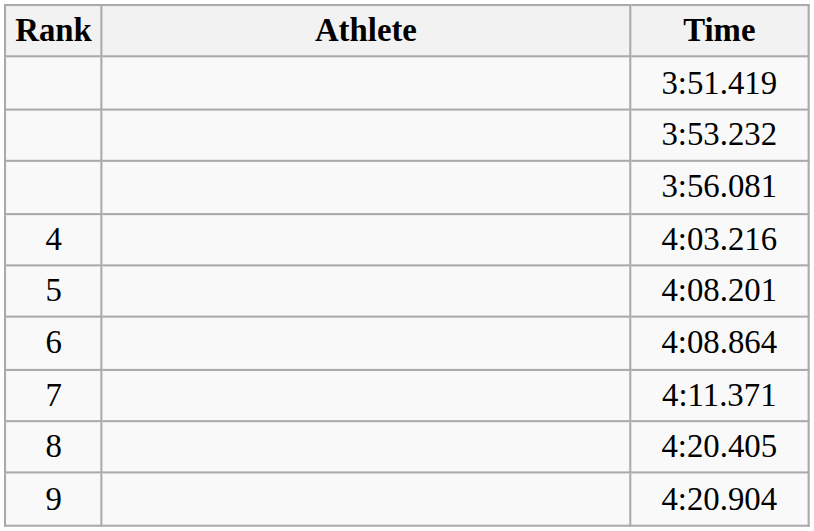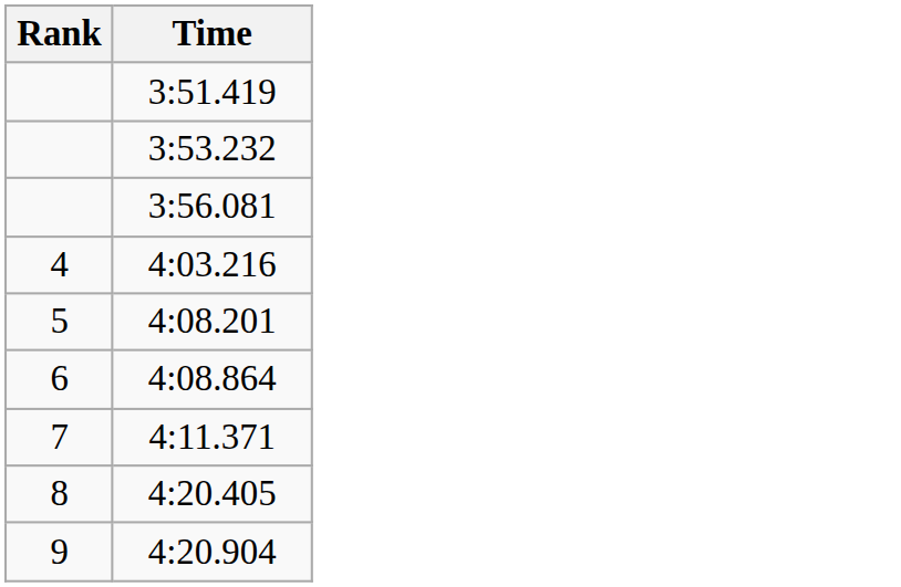- column: Athlete
